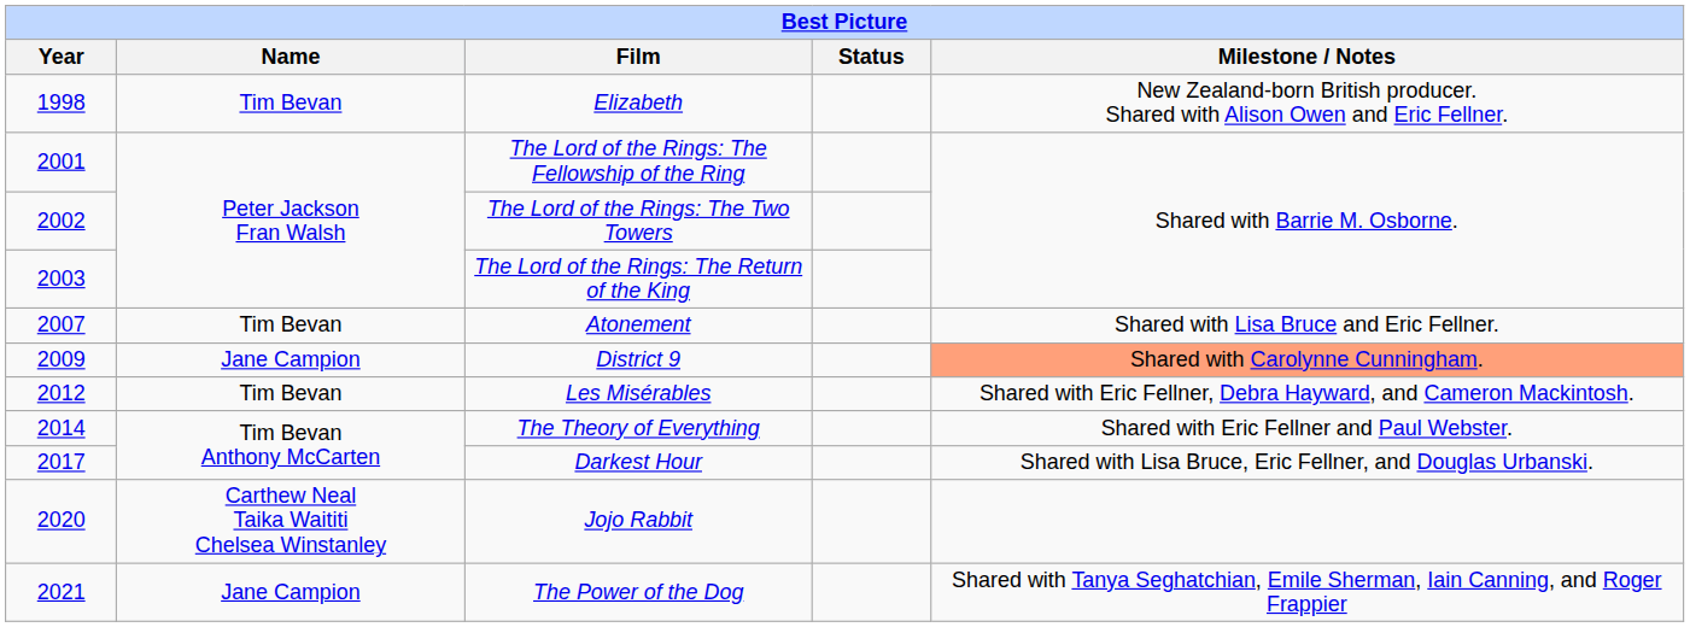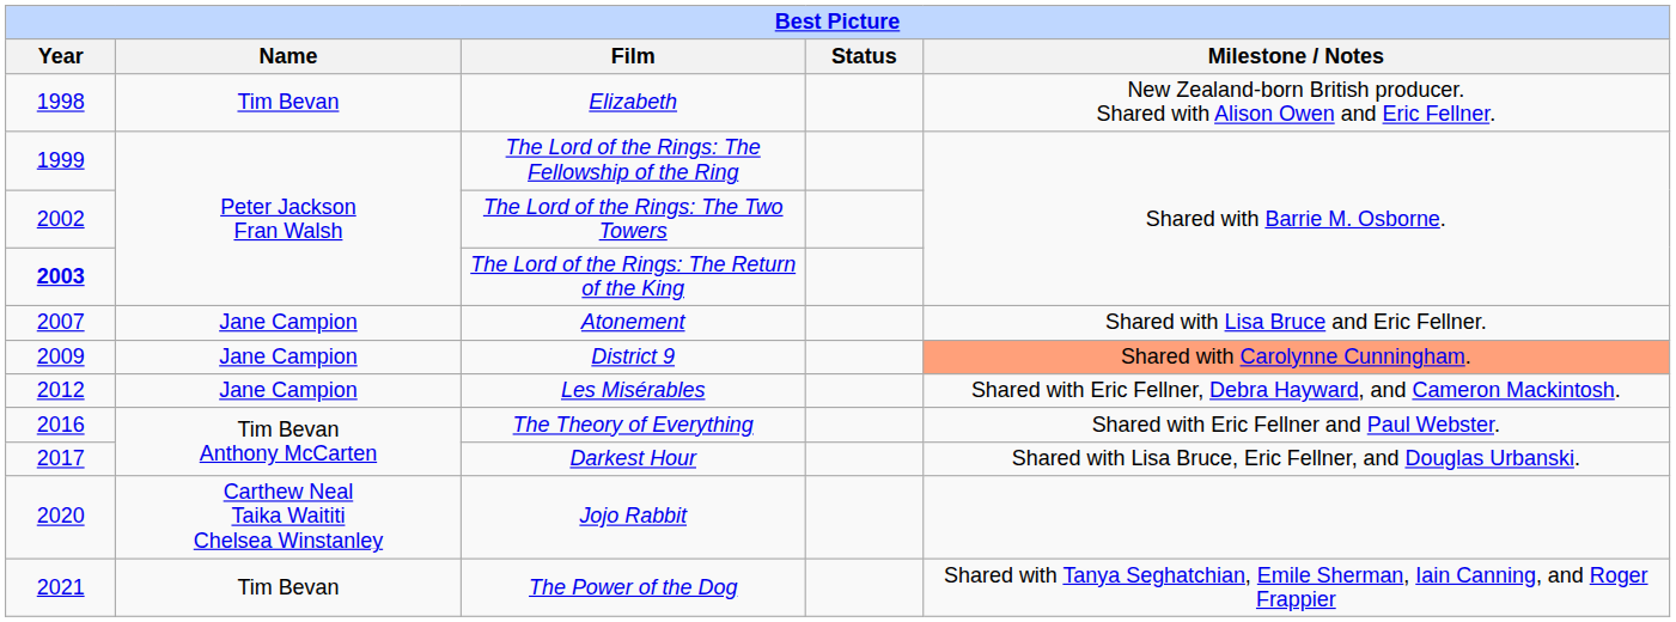The Lord of the Rings: The Fellowship of the Ring | Year: 2001 -> 1999
The Lord of the Rings: The Return of the King | Year: normal -> bold
Atonement | Name: Tim Bevan -> Jane Campion
Les Misérables | Name: Tim Bevan -> Jane Campion
The Theory of Everything | Year: 2014 -> 2016
The Power of the Dog | Name: Jane Campion -> Tim Bevan
